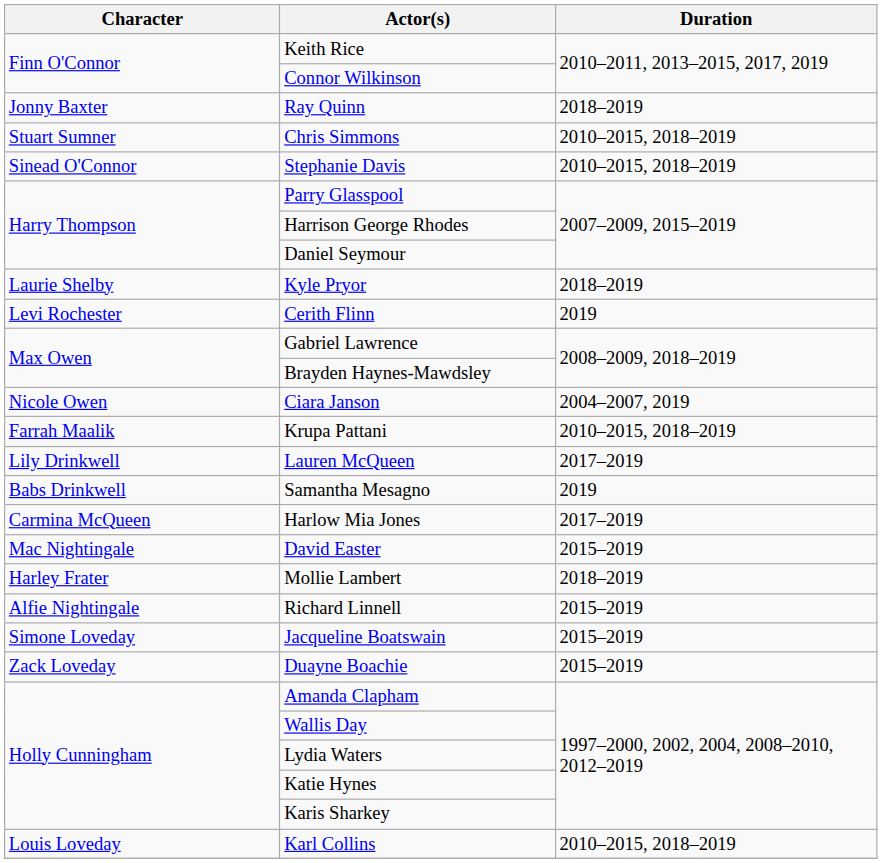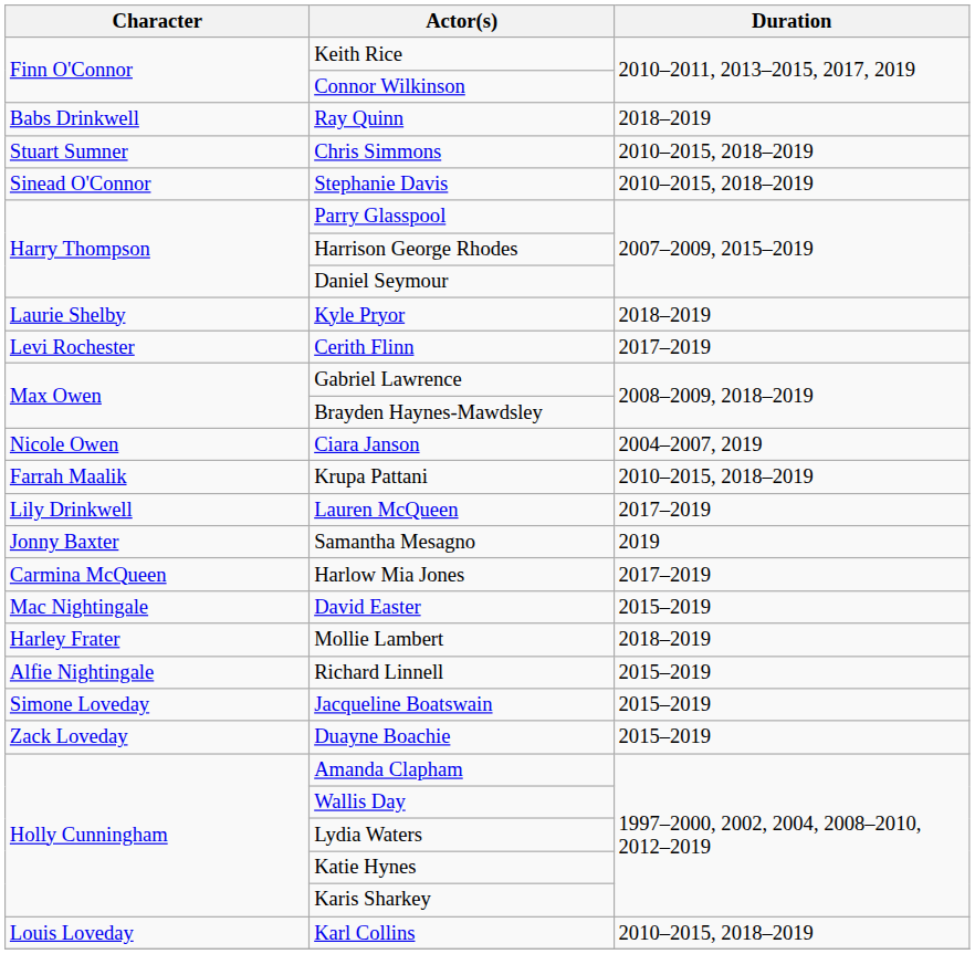Ray Quinn | Character: Jonny Baxter -> Babs Drinkwell
Cerith Flinn | Duration: 2019 -> 2017–2019
Samantha Mesagno | Character: Babs Drinkwell -> Jonny Baxter
